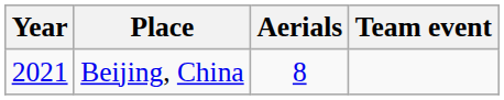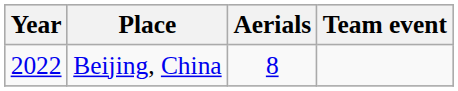Beijing, China | Year: 2021 -> 2022
